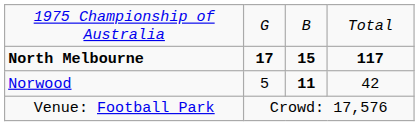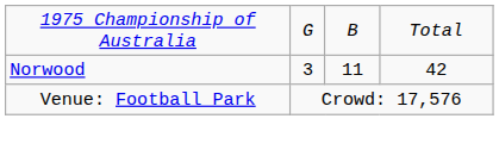- row: North Melbourne | 17 | 15 | 117
Norwood | column 2: 5 -> 3
Norwood | column 3: bold -> normal
